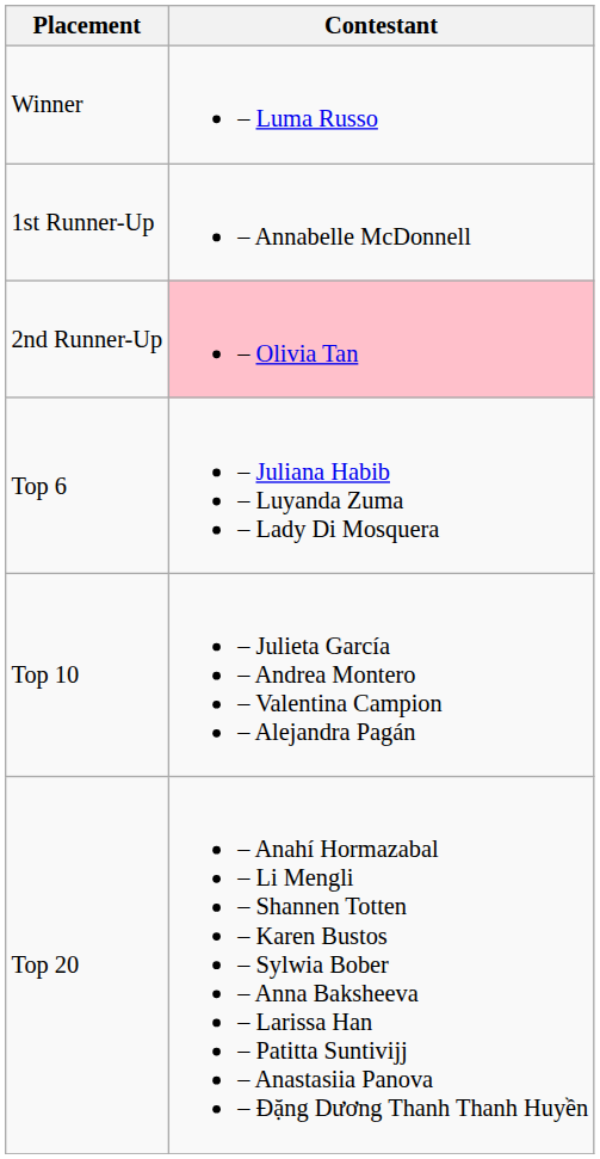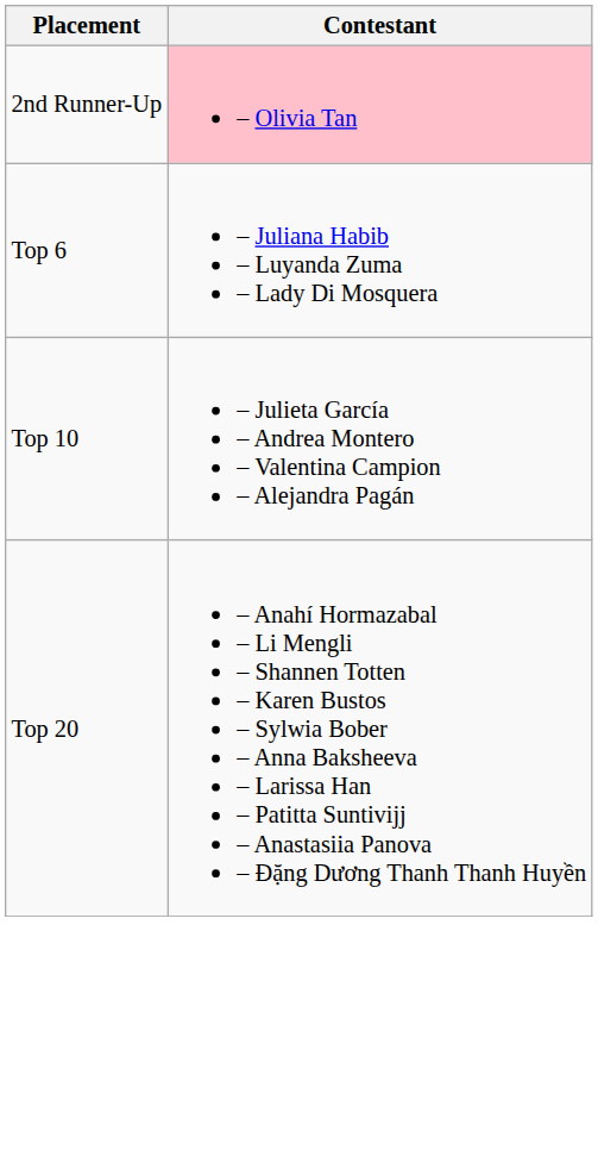- row: Winner | – Luma Russo
- row: 1st Runner-Up | – Annabelle McDonnell
